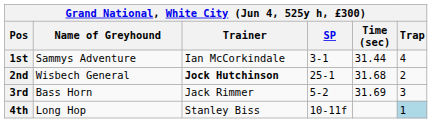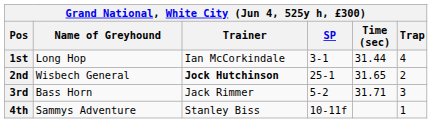1st | Name of Greyhound: Sammys Adventure -> Long Hop
2nd | Time (sec): 31.68 -> 31.65
3rd | Time (sec): 31.69 -> 31.71
4th | Name of Greyhound: Long Hop -> Sammys Adventure
4th | Trap: lightblue background -> no background
